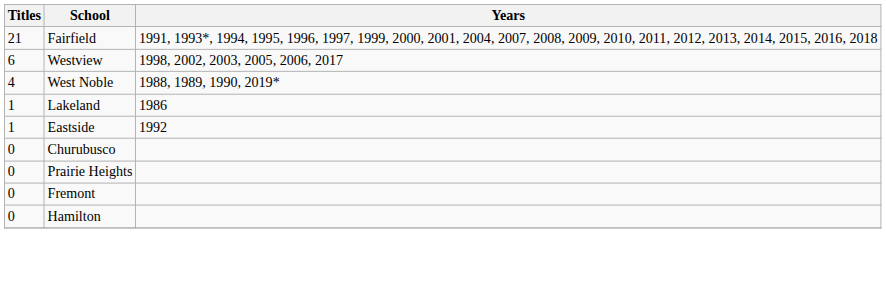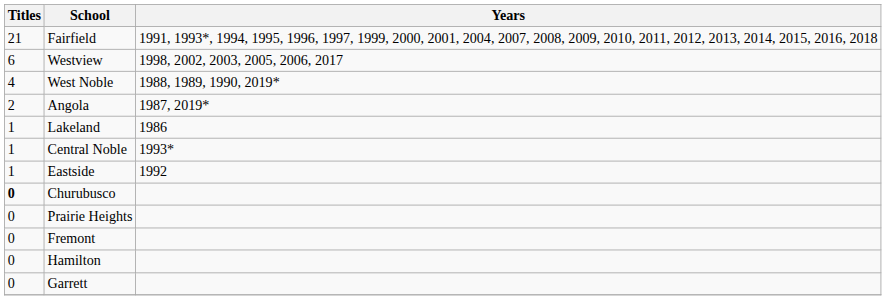+ row: 2 | Angola | 1987, 2019*
+ row: 1 | Central Noble | 1993*
Churubusco | Titles: normal -> bold
+ row: 0 | Garrett
